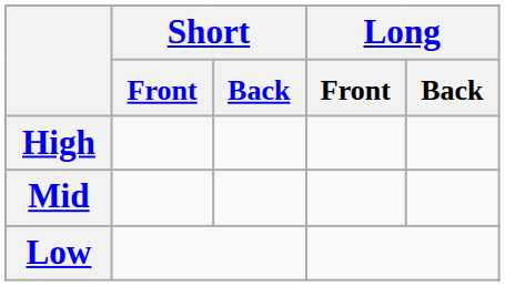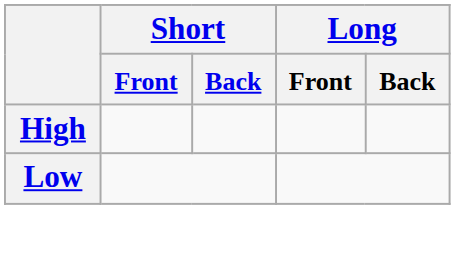- row: Mid
